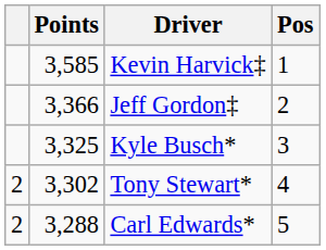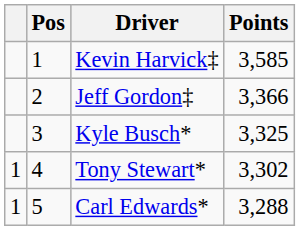columns swapped: Pos <-> Points
Tony Stewart* | column 1: 2 -> 1
Carl Edwards* | column 1: 2 -> 1
